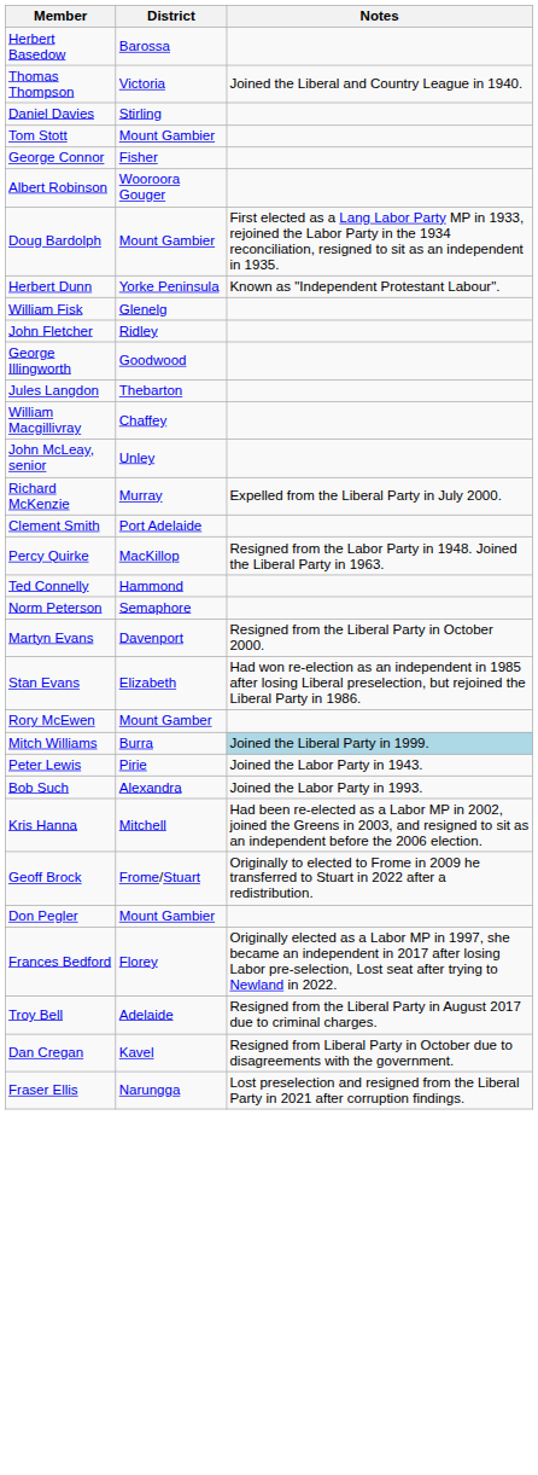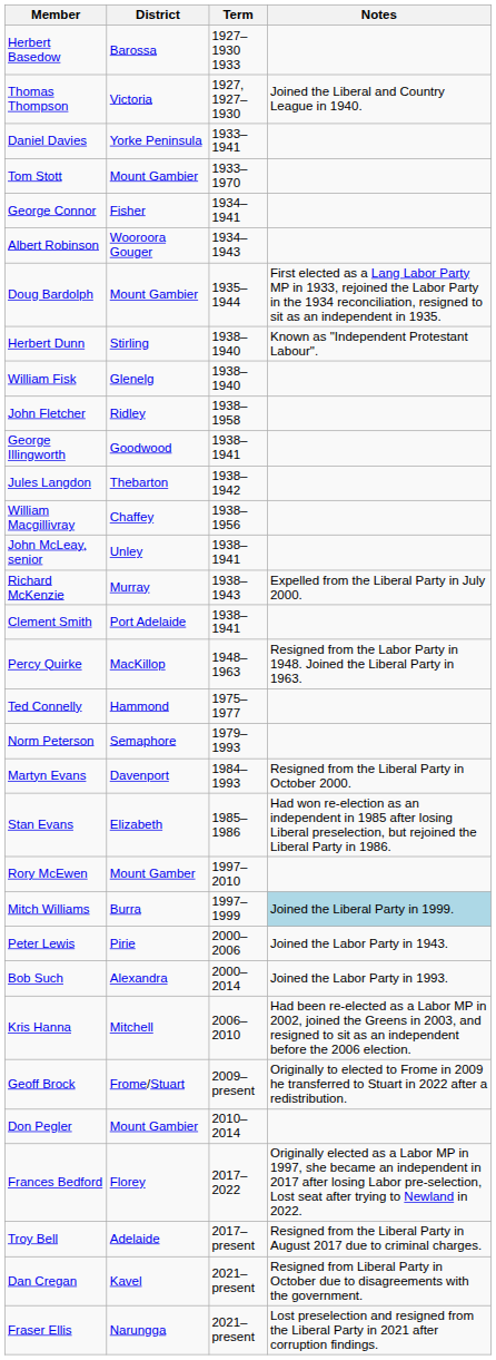+ column: Term | 1927–1930 1933 | 1927, 1927–1930 | 1933–1941 | 1933–1970 | 1934–1941 | 1934–1943 | 1935–1944 | 1938–1940 | 1938–1940 | 1938–1958 | 1938–1941 | 1938–1942 | 1938–1956 | 1938–1941 | 1938–1943 | 1938–1941 | 1948–1963 | 1975–1977 | 1979–1993 | 1984–1993 | 1985–1986 | 1997–2010 | 1997–1999 | 2000–2006 | 2000–2014 | 2006–2010 | 2009–present | 2010–2014 | 2017–2022 | 2017–present | 2021–present | 2021–present
Daniel Davies | District: Stirling -> Yorke Peninsula
Herbert Dunn | District: Yorke Peninsula -> Stirling
